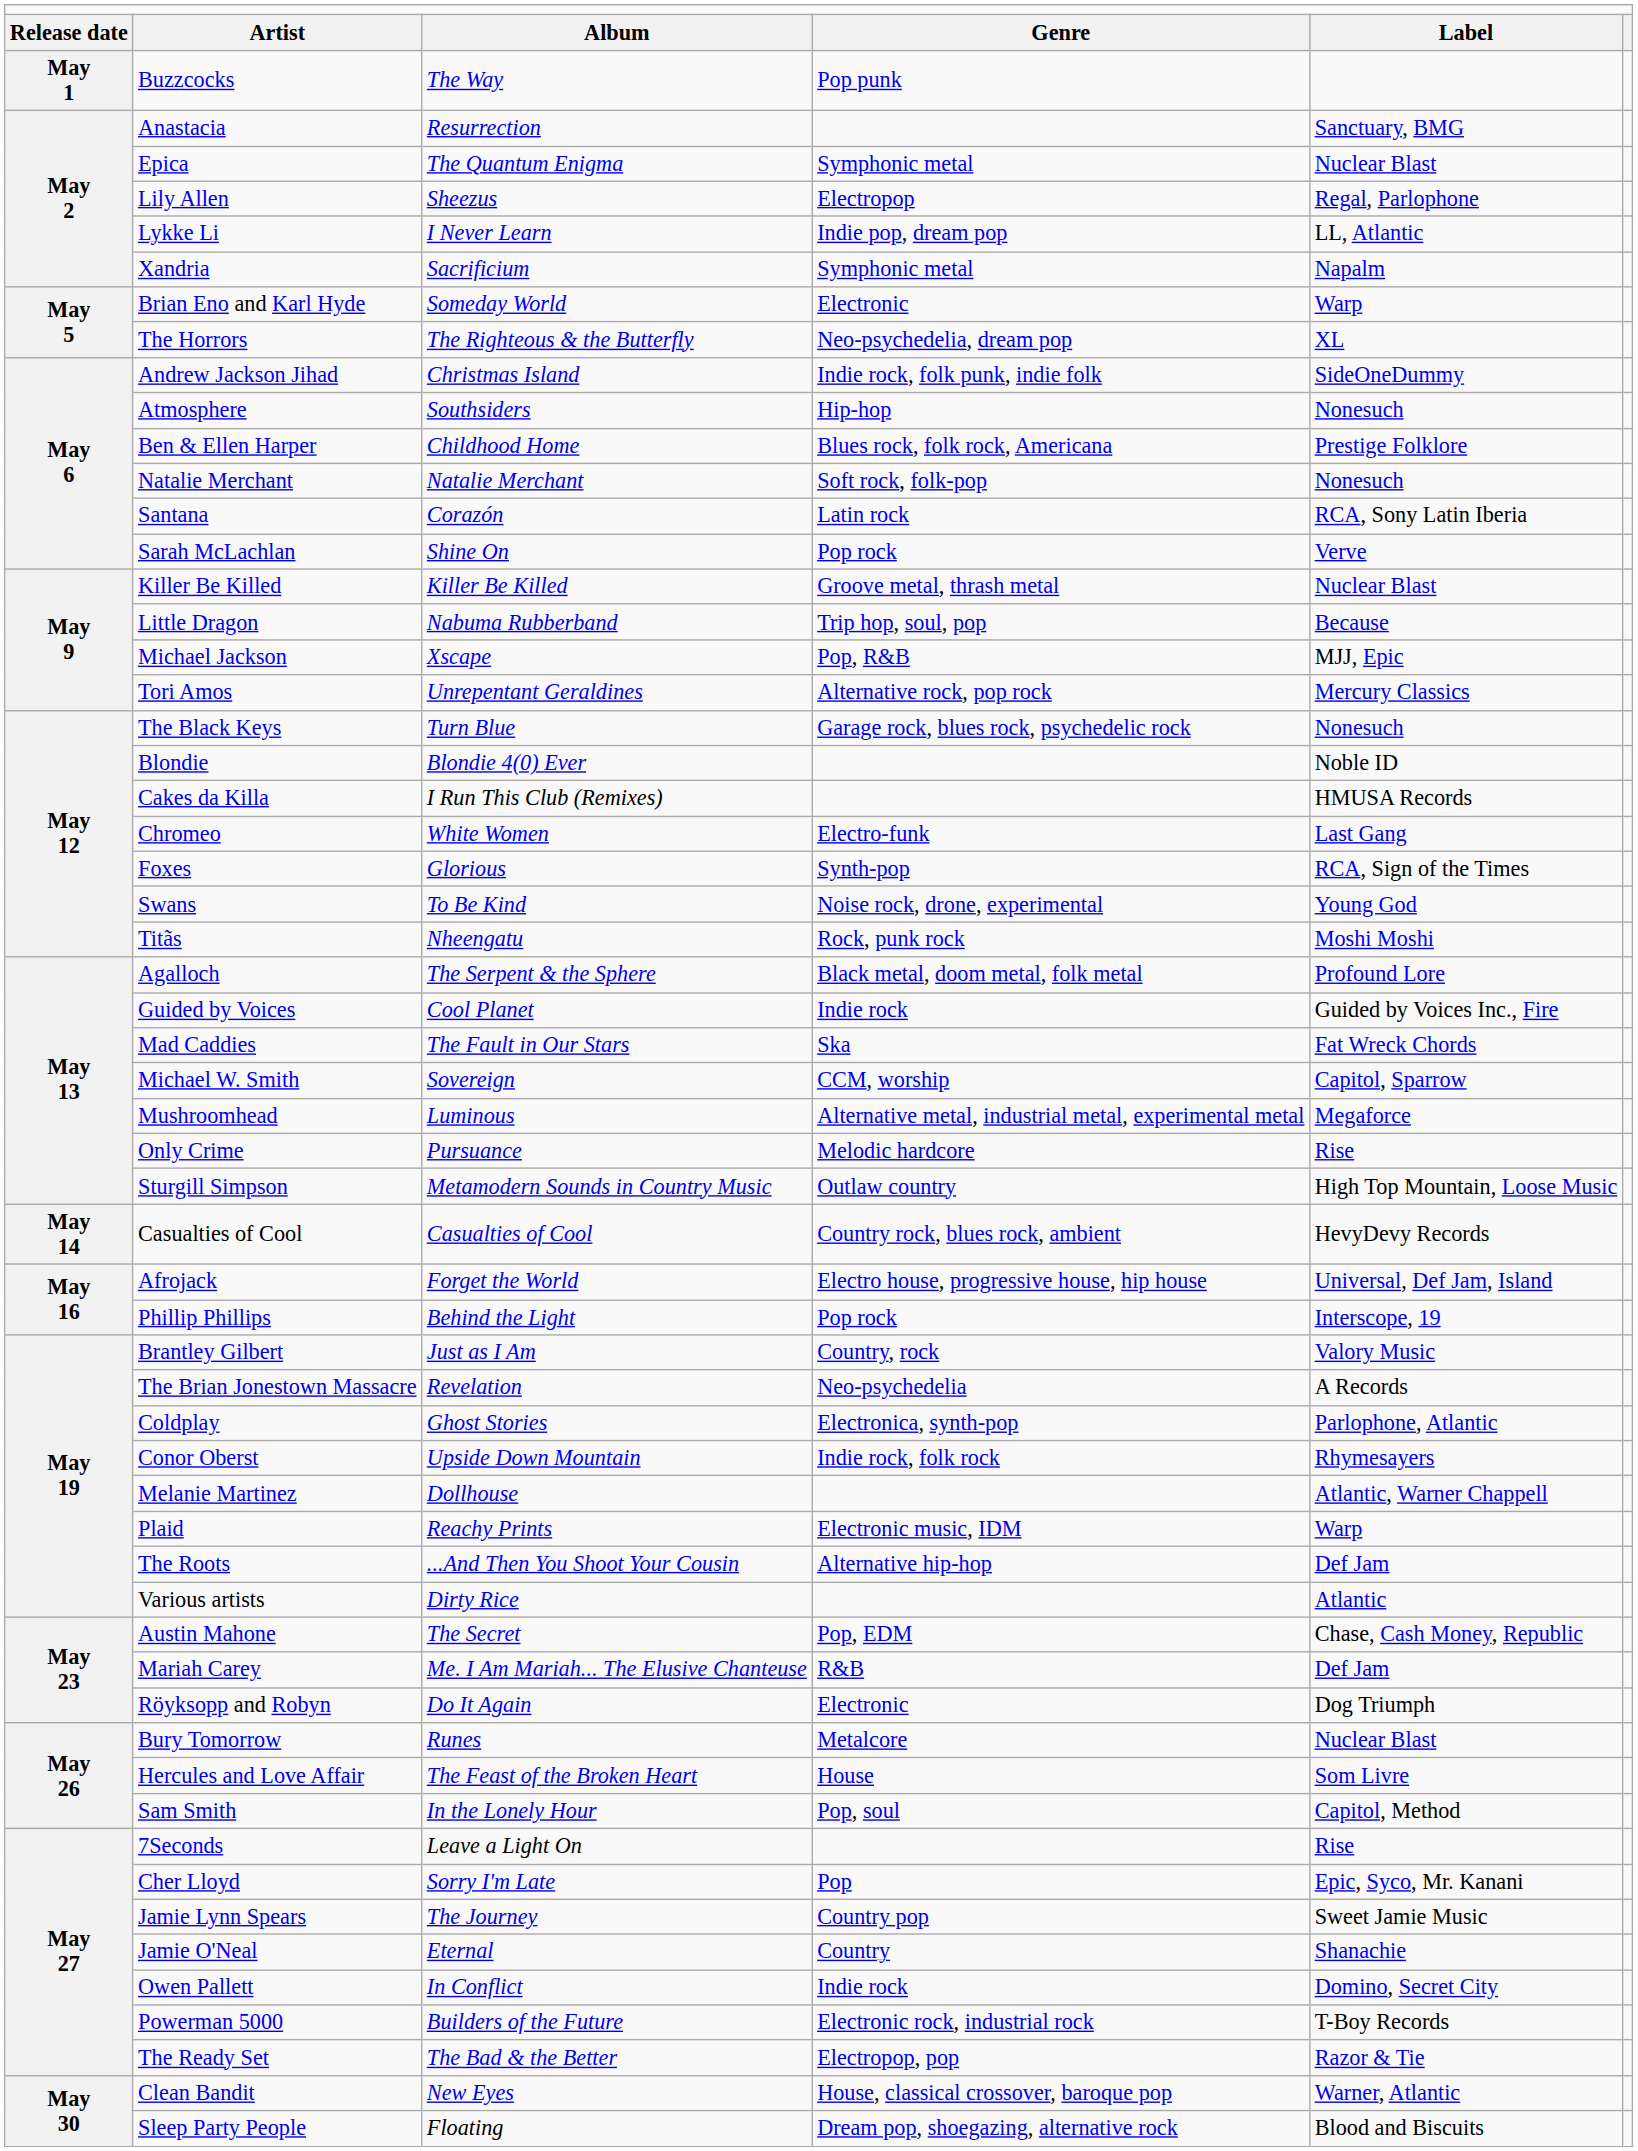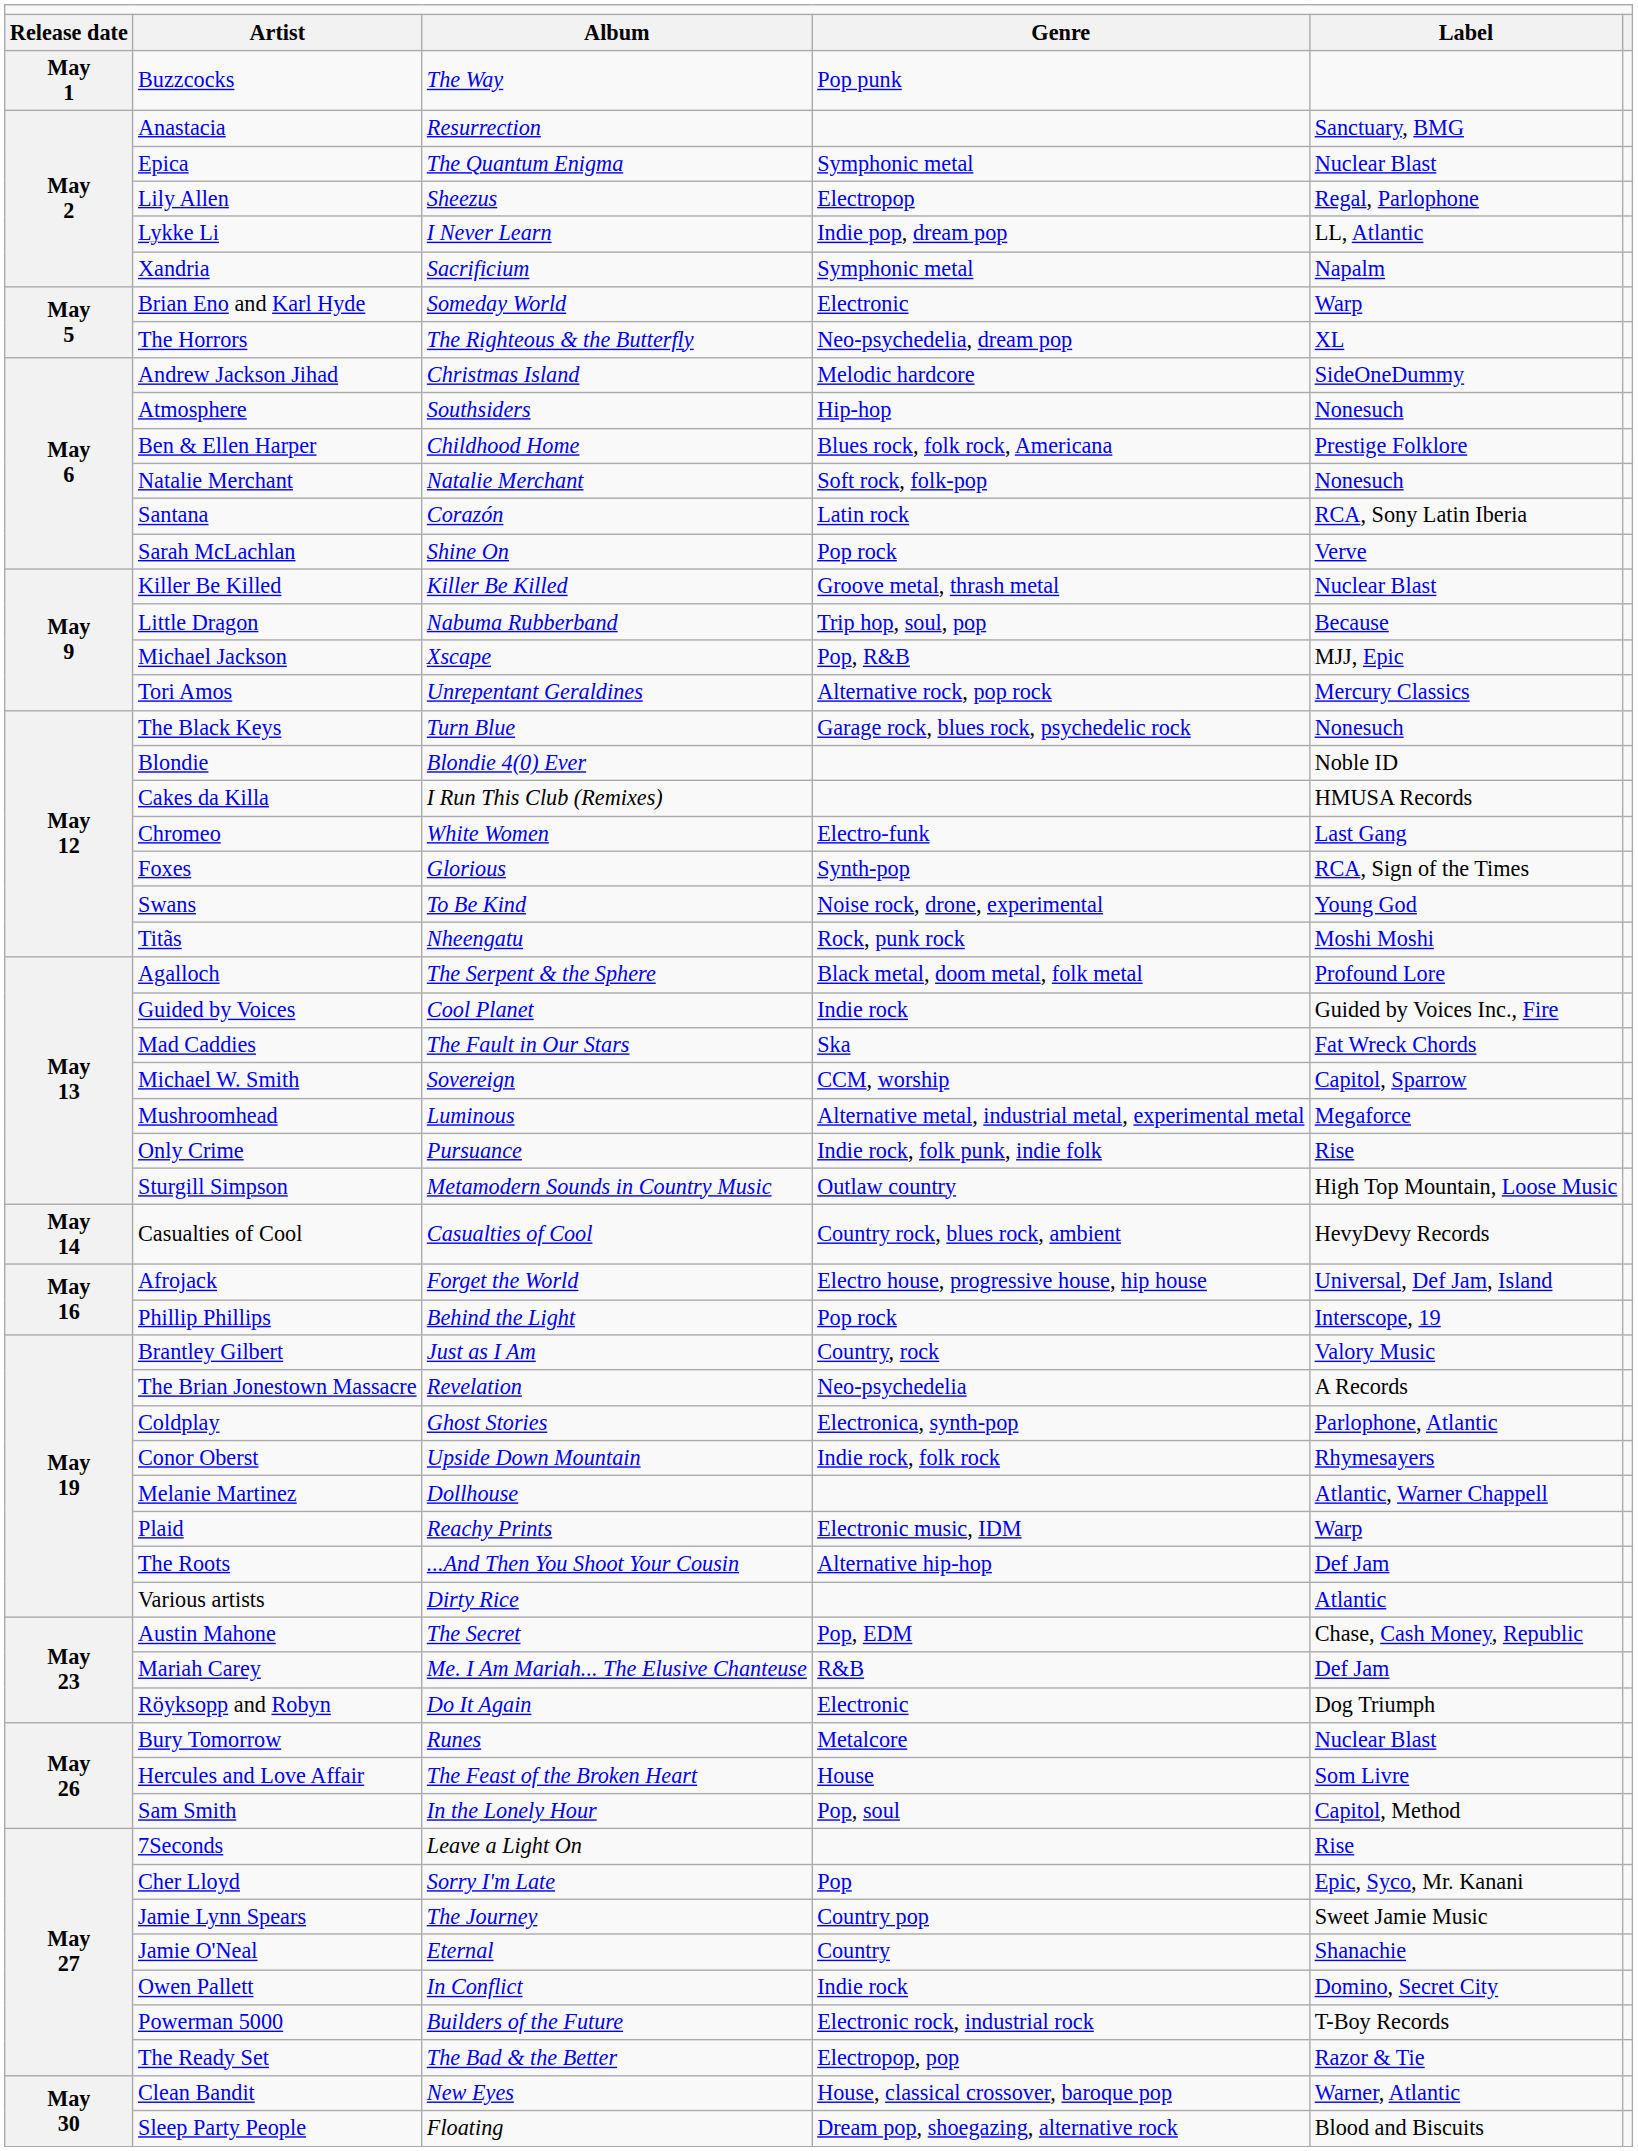Andrew Jackson Jihad | column 4: Indie rock, folk punk, indie folk -> Melodic hardcore
Only Crime | column 4: Melodic hardcore -> Indie rock, folk punk, indie folk
